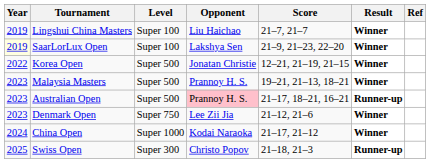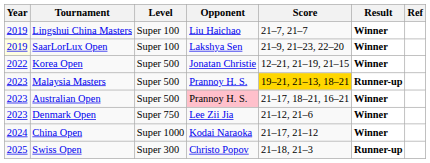Malaysia Masters | Score: no background -> gold background
Malaysia Masters | Result: Winner -> Runner-up
Australian Open | Result: Runner-up -> Winner
